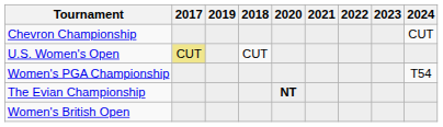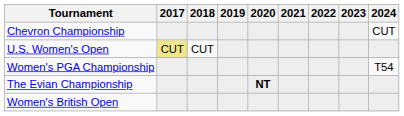columns swapped: 2018 <-> 2019
